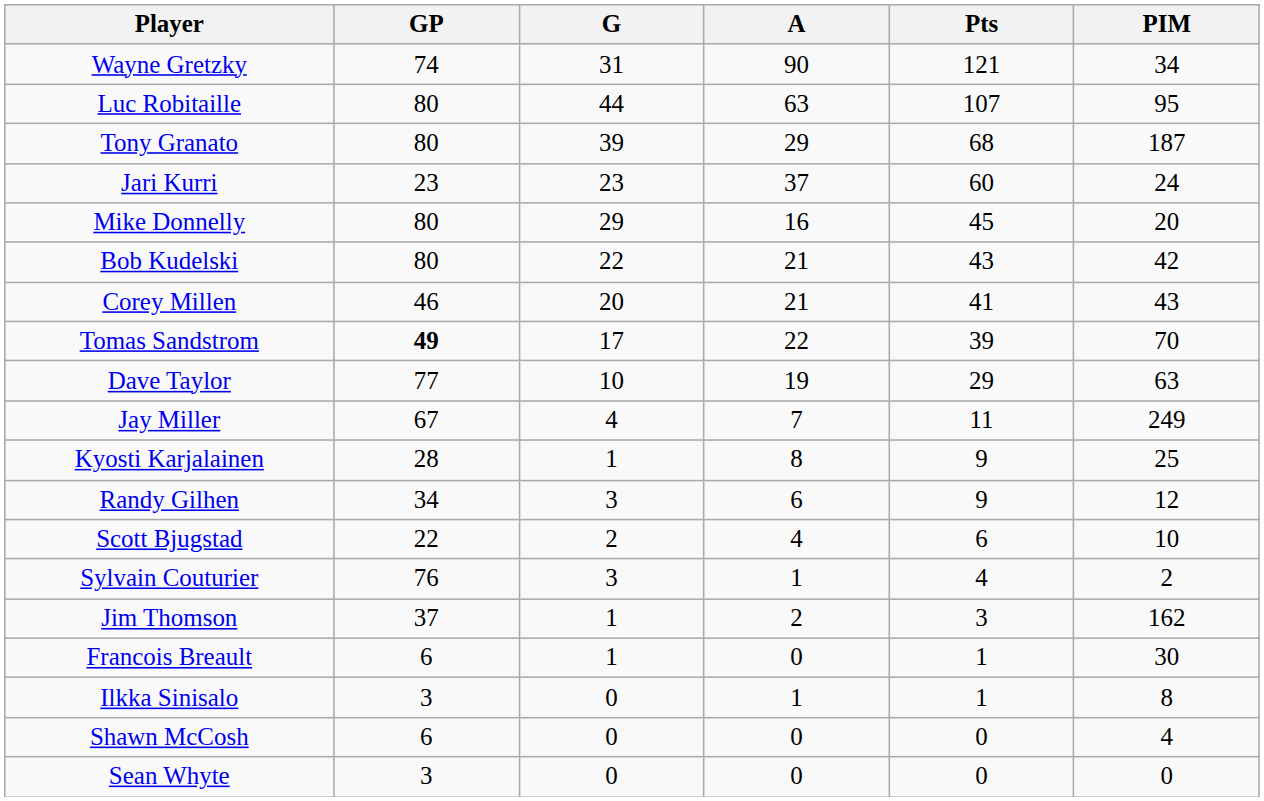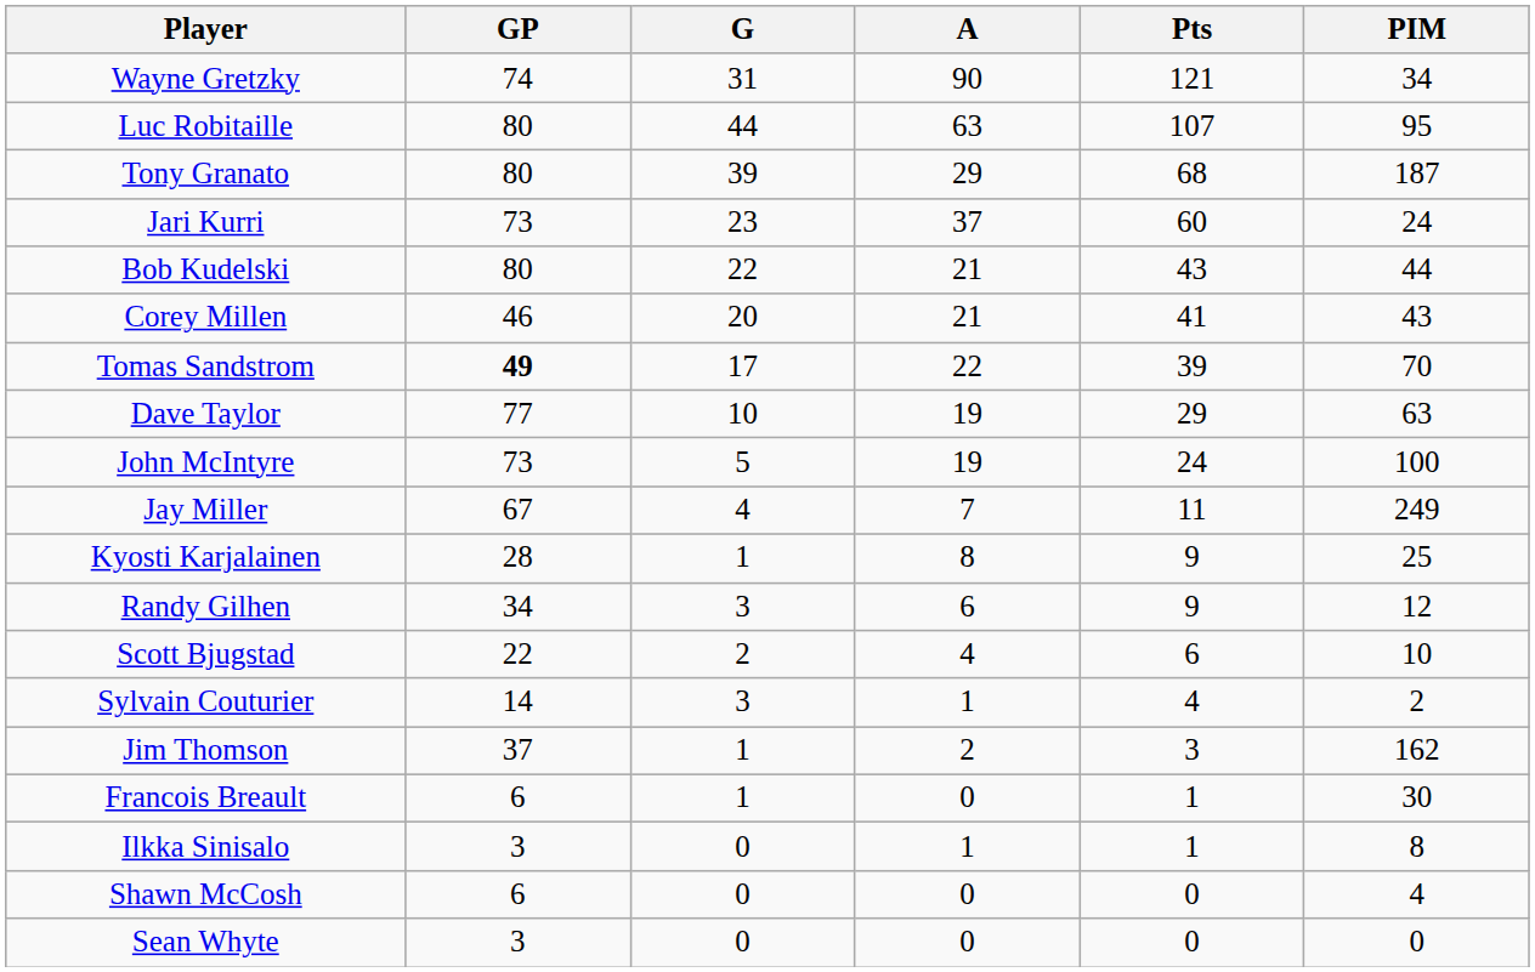Jari Kurri | GP: 23 -> 73
- row: Mike Donnelly | 80 | 29 | 16 | 45 | 20
Bob Kudelski | PIM: 42 -> 44
+ row: John McIntyre | 73 | 5 | 19 | 24 | 100
Sylvain Couturier | GP: 76 -> 14
